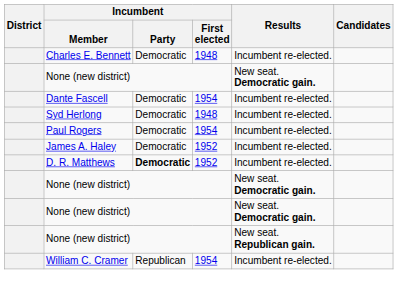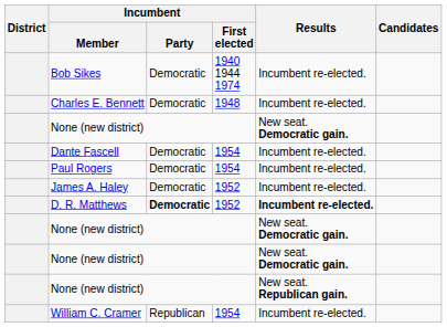+ row: Bob Sikes | Democratic | 1940 1944 1974 | Incumbent re-elected.
- row: Syd Herlong | Democratic | 1948 | Incumbent re-elected.
D. R. Matthews | Results: normal -> bold
